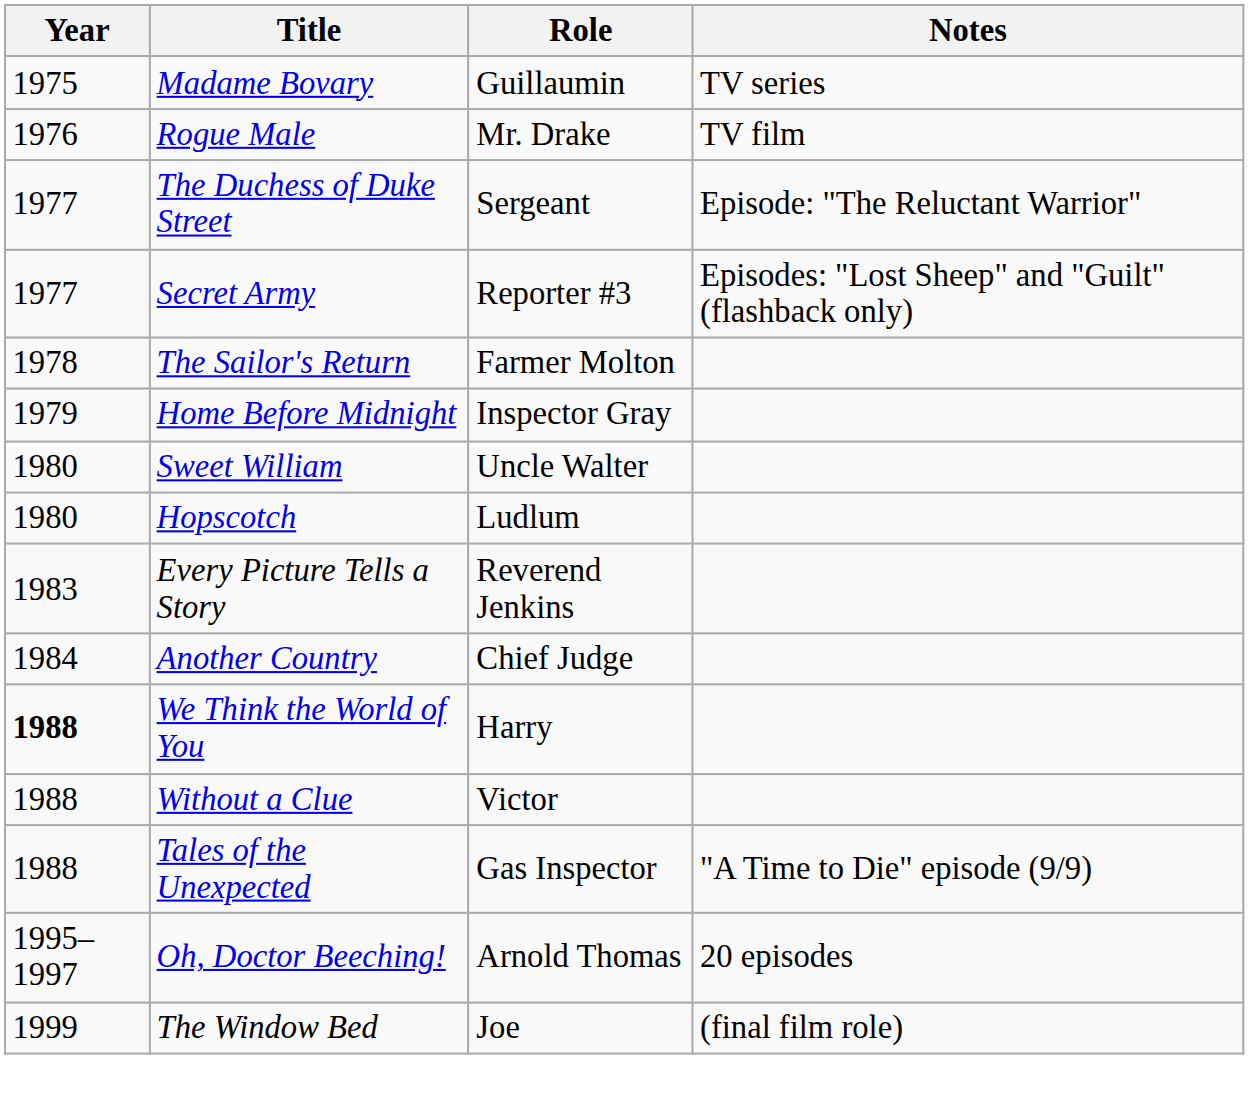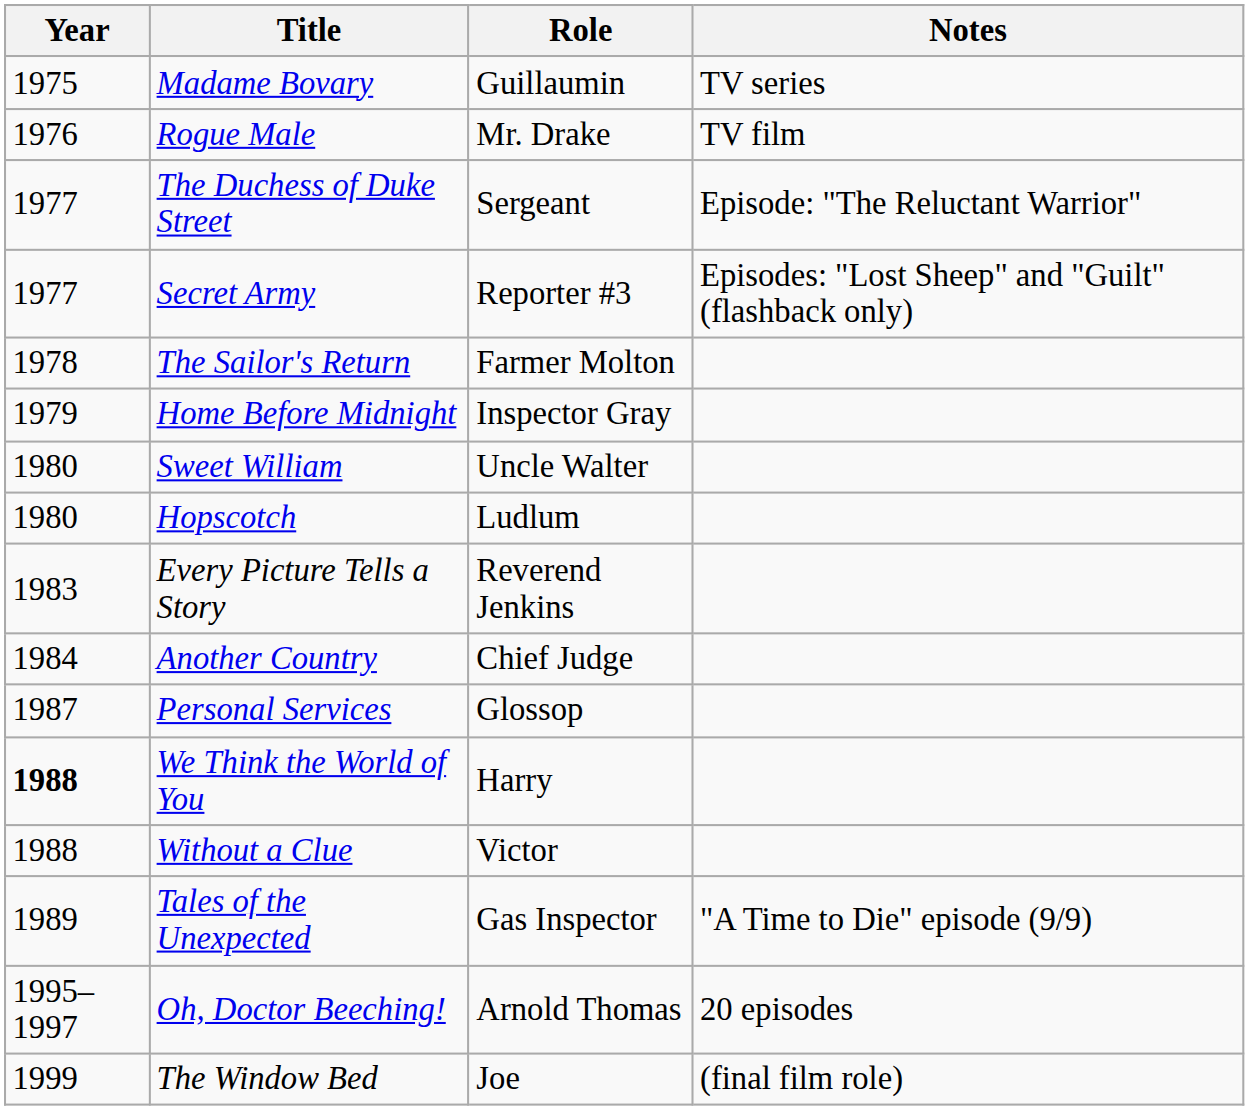+ row: 1987 | Personal Services | Glossop
Tales of the Unexpected | Year: 1988 -> 1989
